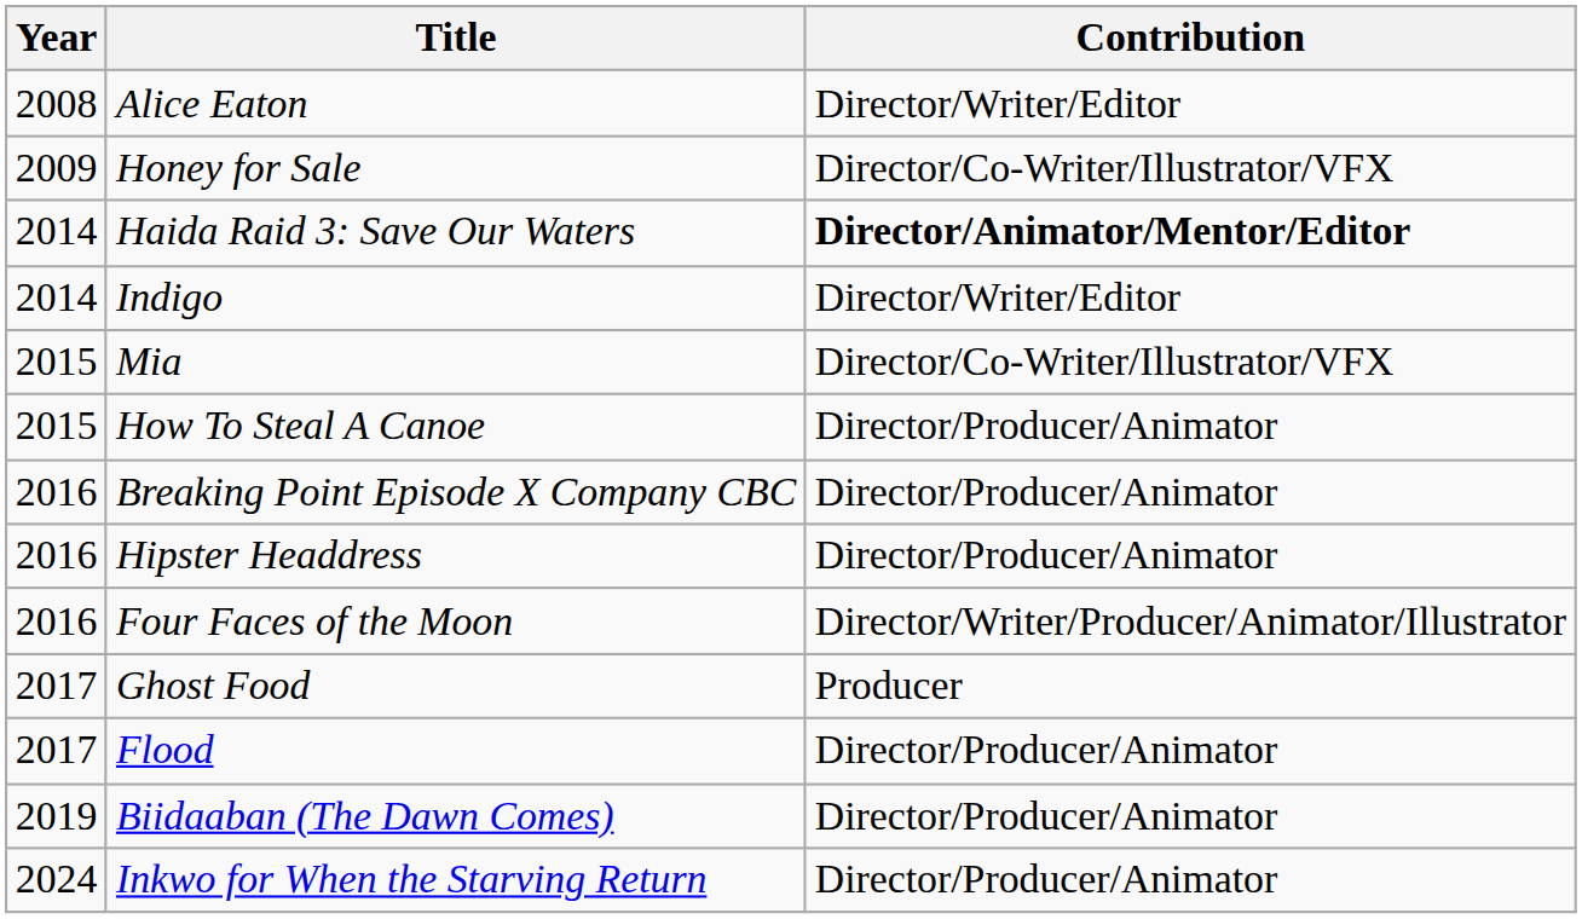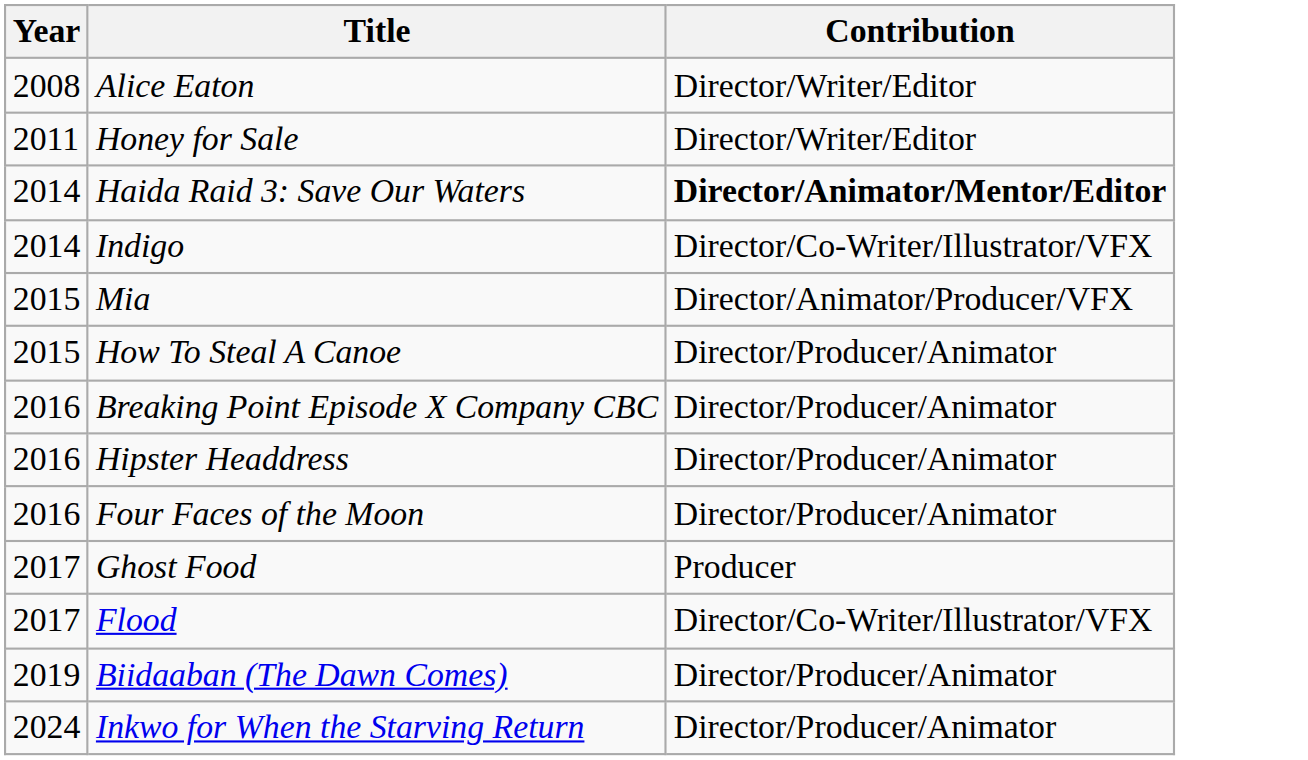Honey for Sale | Year: 2009 -> 2011
Honey for Sale | Contribution: Director/Co-Writer/Illustrator/VFX -> Director/Writer/Editor
Indigo | Contribution: Director/Writer/Editor -> Director/Co-Writer/Illustrator/VFX
Mia | Contribution: Director/Co-Writer/Illustrator/VFX -> Director/Animator/Producer/VFX
Four Faces of the Moon | Contribution: Director/Writer/Producer/Animator/Illustrator -> Director/Producer/Animator
Flood | Contribution: Director/Producer/Animator -> Director/Co-Writer/Illustrator/VFX
